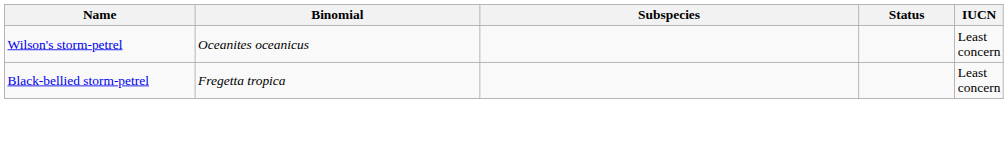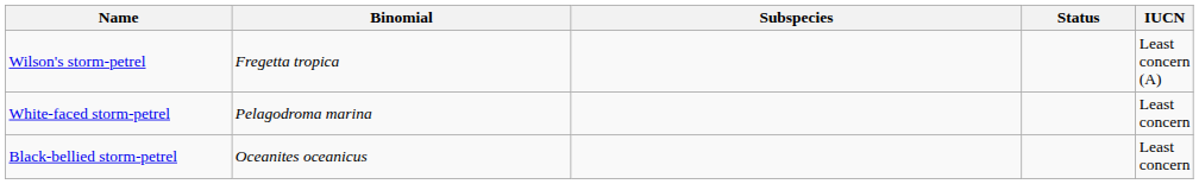Wilson's storm-petrel | Binomial: Oceanites oceanicus -> Fregetta tropica
Wilson's storm-petrel | IUCN: Least concern -> Least concern (A)
+ row: White-faced storm-petrel | Pelagodroma marina | Least concern
Black-bellied storm-petrel | Binomial: Fregetta tropica -> Oceanites oceanicus
